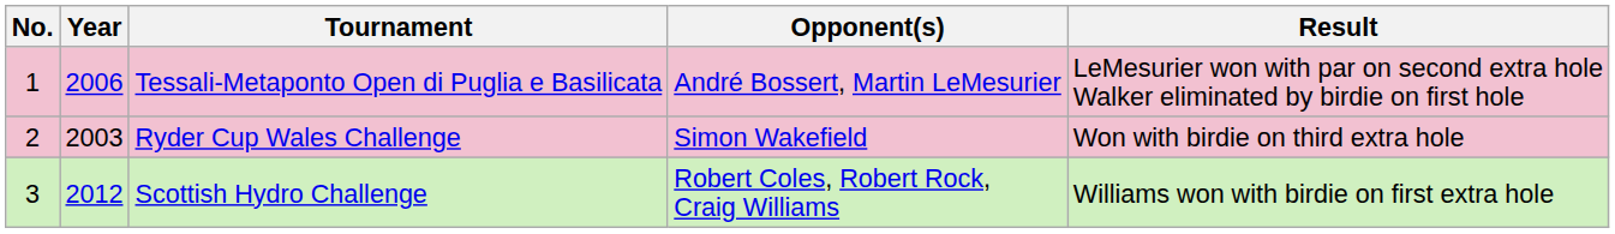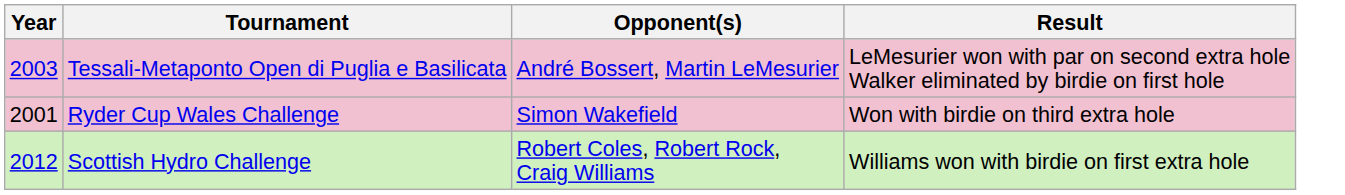- column: No. | 1 | 2 | 3
Tessali-Metaponto Open di Puglia e Basilicata | Year: 2006 -> 2003
Ryder Cup Wales Challenge | Year: 2003 -> 2001
